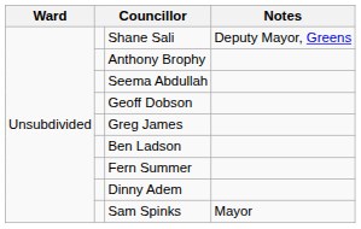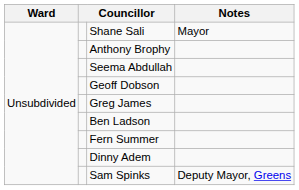Shane Sali | Notes: Deputy Mayor, Greens -> Mayor
Sam Spinks | Notes: Mayor -> Deputy Mayor, Greens
